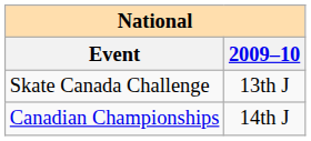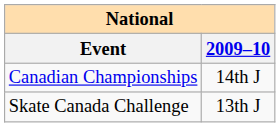rows swapped: Canadian Championships <-> Skate Canada Challenge
